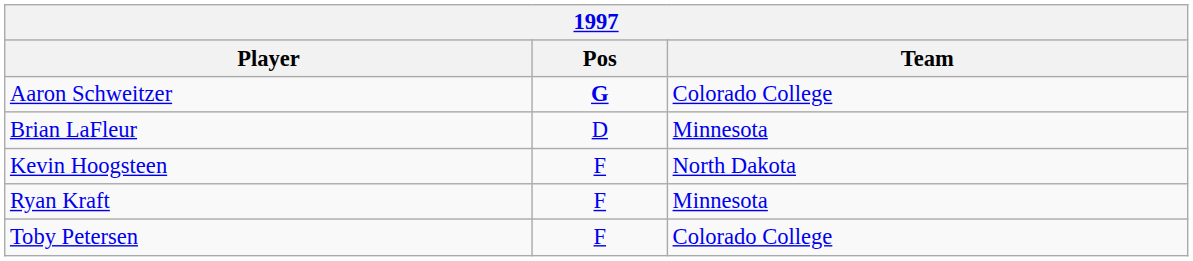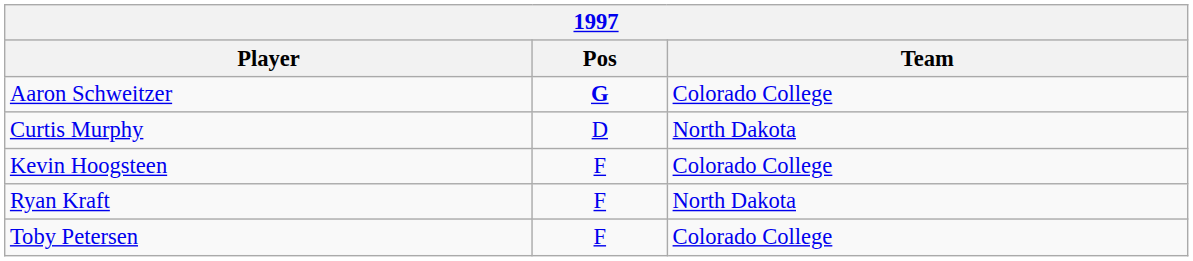+ row: Curtis Murphy | D | North Dakota
- row: Brian LaFleur | D | Minnesota
Kevin Hoogsteen | Team: North Dakota -> Colorado College
Ryan Kraft | Team: Minnesota -> North Dakota
